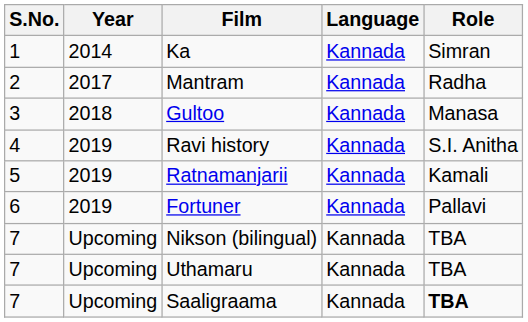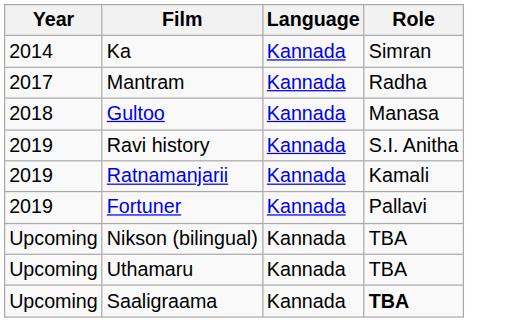- column: S.No. | 1 | 2 | 3 | 4 | 5 | 6 | 7 | 7 | 7
